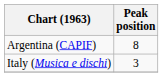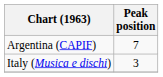Argentina (CAPIF) | Peak position: 8 -> 7
